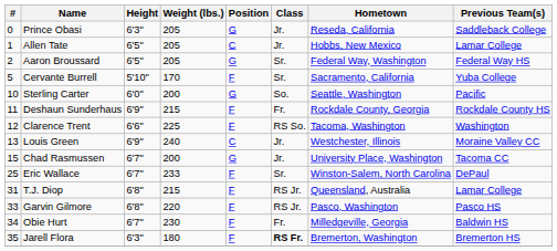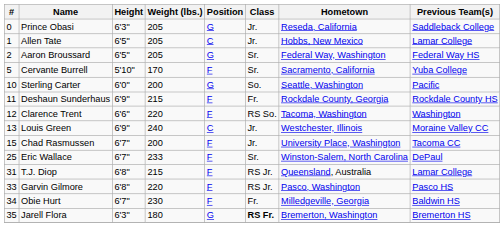Clarence Trent | Weight (lbs.): 225 -> 220
Chad Rasmussen | Position: G -> F
Jarell Flora | Position: F -> G
